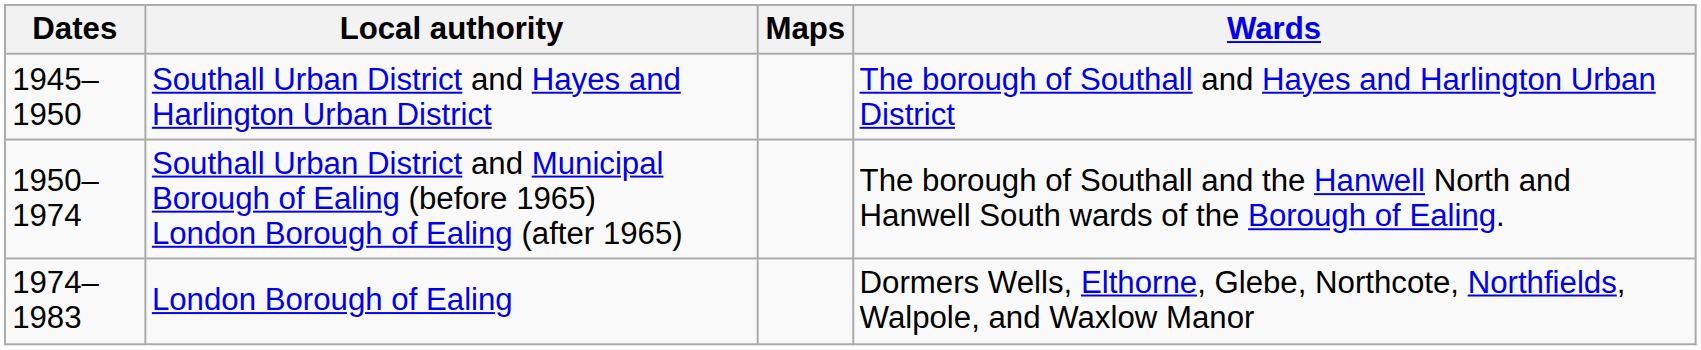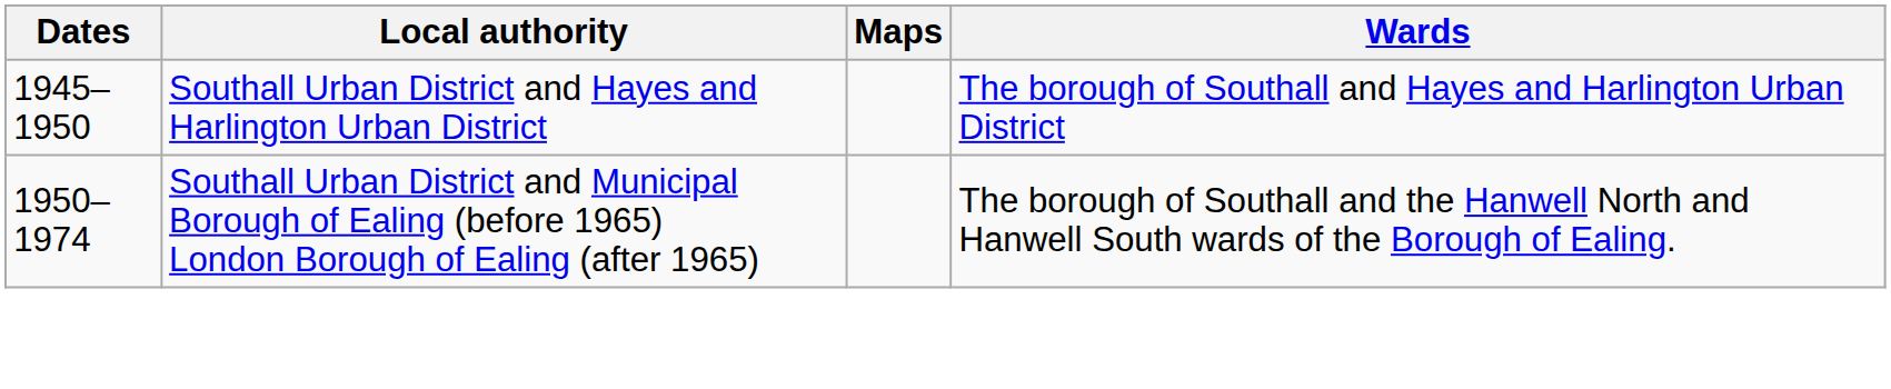- row: 1974–1983 | London Borough of Ealing | Dormers Wells, Elthorne, Glebe, Northcote, Northfields, Walpole, and Waxlow Manor
